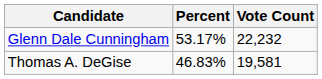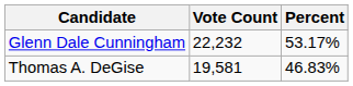columns swapped: Vote Count <-> Percent
